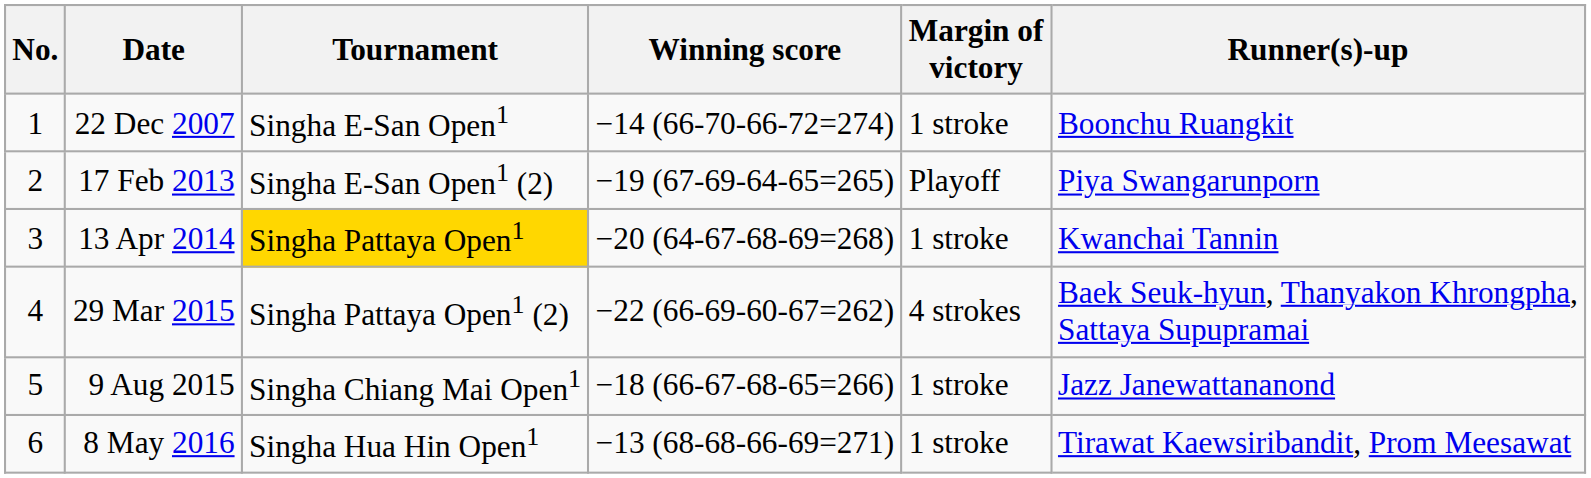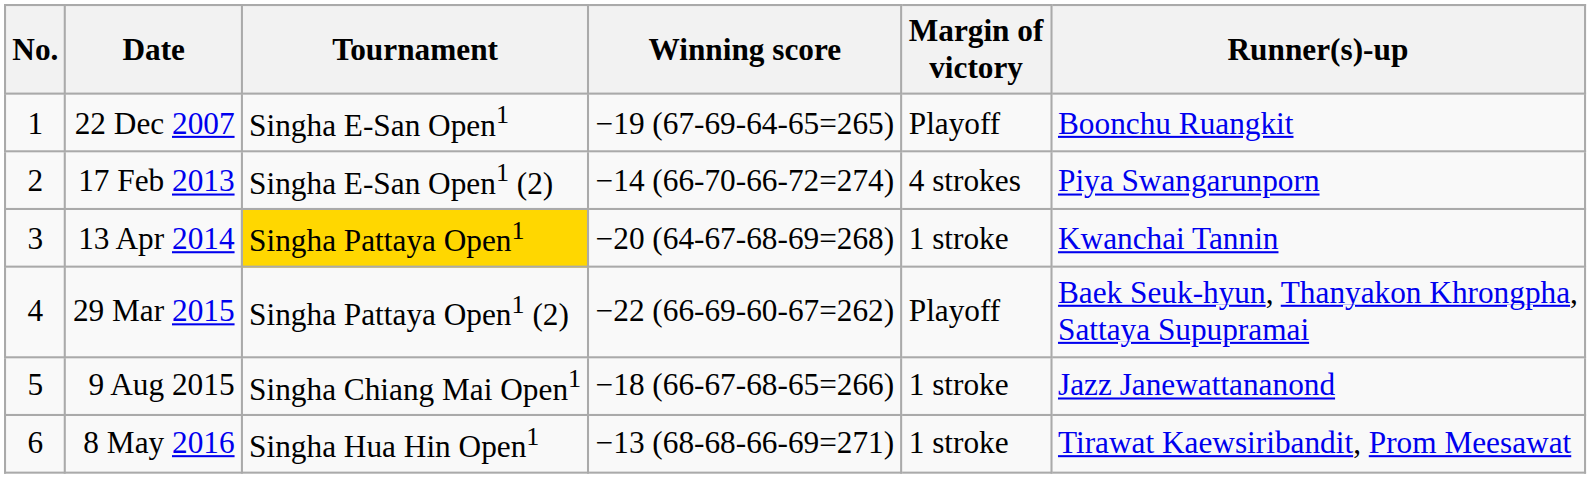22 Dec 2007 | Winning score: −14 (66-70-66-72=274) -> −19 (67-69-64-65=265)
22 Dec 2007 | Margin of victory: 1 stroke -> Playoff
17 Feb 2013 | Winning score: −19 (67-69-64-65=265) -> −14 (66-70-66-72=274)
17 Feb 2013 | Margin of victory: Playoff -> 4 strokes
29 Mar 2015 | Margin of victory: 4 strokes -> Playoff
